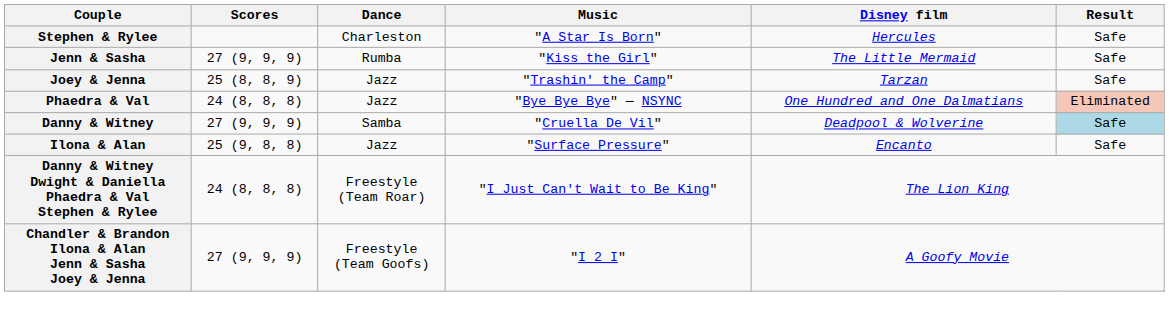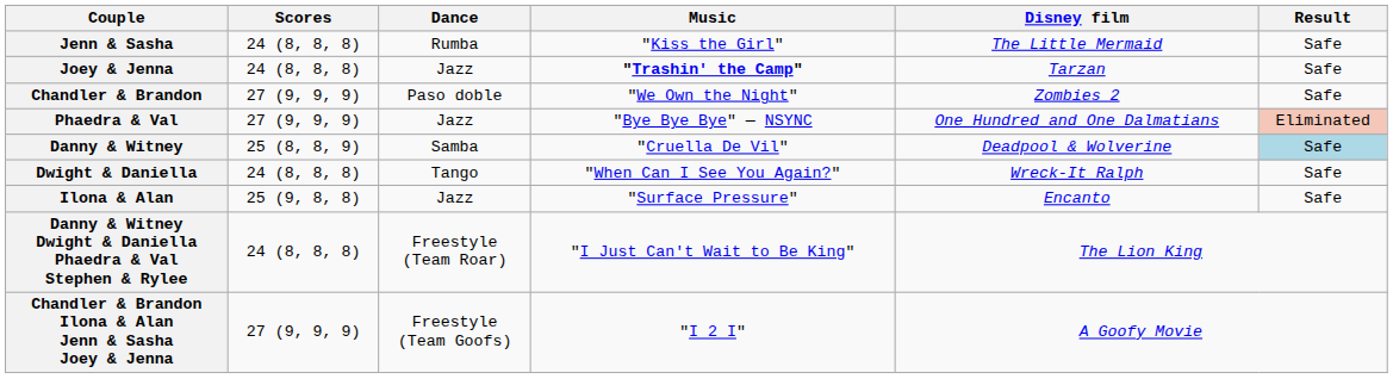- row: Stephen & Rylee | Charleston | "A Star Is Born" | Hercules | Safe
Jenn & Sasha | Scores: 27 (9, 9, 9) -> 24 (8, 8, 8)
Joey & Jenna | Scores: 25 (8, 8, 9) -> 24 (8, 8, 8)
Joey & Jenna | Music: normal -> bold
+ row: Chandler & Brandon | 27 (9, 9, 9) | Paso doble | "We Own the Night" | Zombies 2 | Safe
Phaedra & Val | Scores: 24 (8, 8, 8) -> 27 (9, 9, 9)
Danny & Witney | Scores: 27 (9, 9, 9) -> 25 (8, 8, 9)
+ row: Dwight & Daniella | 24 (8, 8, 8) | Tango | "When Can I See You Again?" | Wreck-It Ralph | Safe
